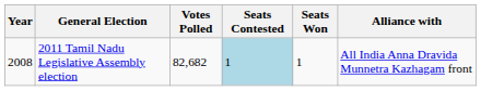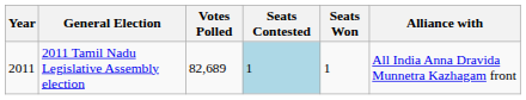2011 Tamil Nadu Legislative Assembly election | Year: 2008 -> 2011
2011 Tamil Nadu Legislative Assembly election | Votes Polled: 82,682 -> 82,689
